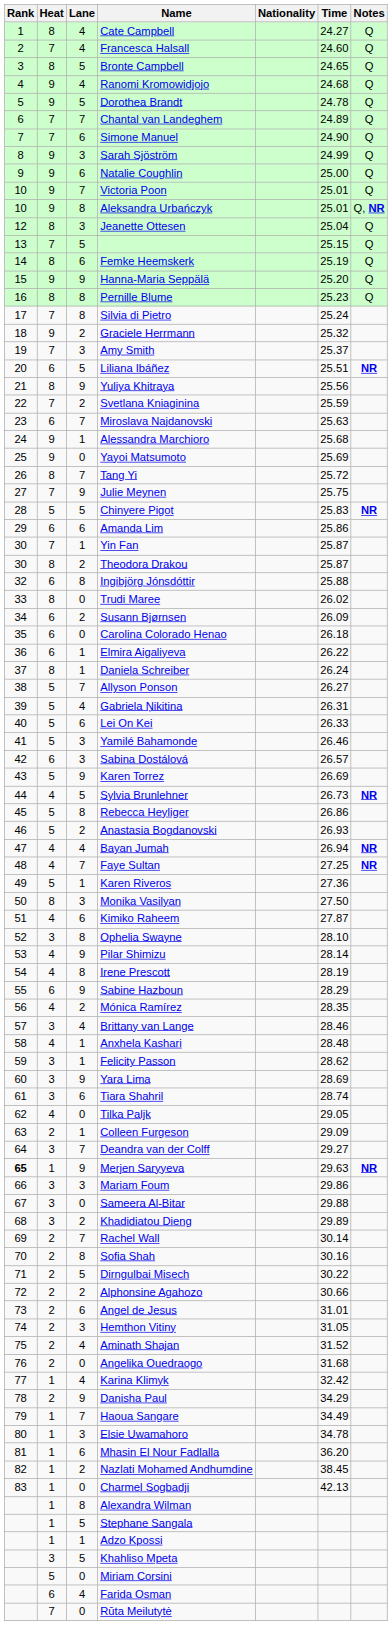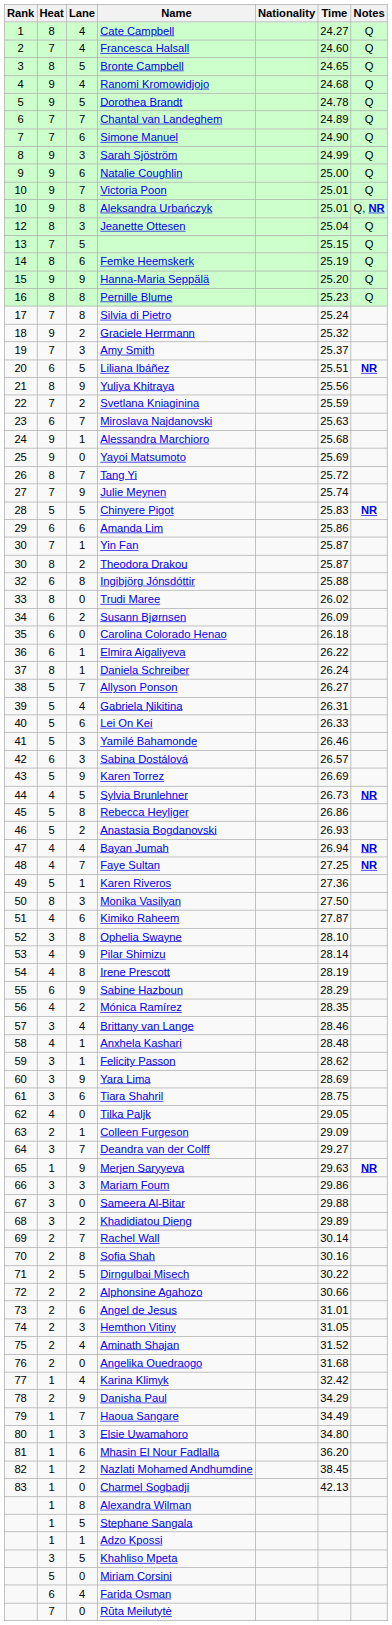Julie Meynen | Time: 25.75 -> 25.74
Tiara Shahril | Time: 28.74 -> 28.75
Merjen Saryyeva | Rank: bold -> normal
Elsie Uwamahoro | Time: 34.78 -> 34.80
